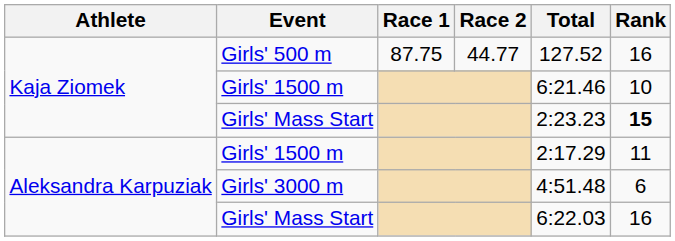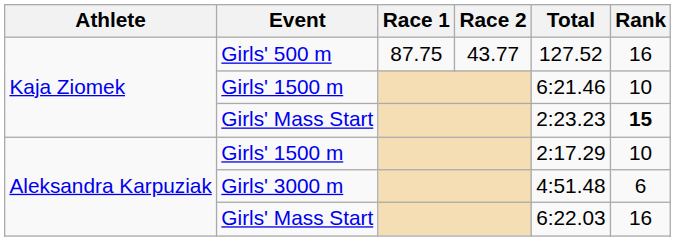Girls' 500 m | Race 2: 44.77 -> 43.77
Aleksandra Karpuziak / Girls' 1500 m | Rank: 11 -> 10
